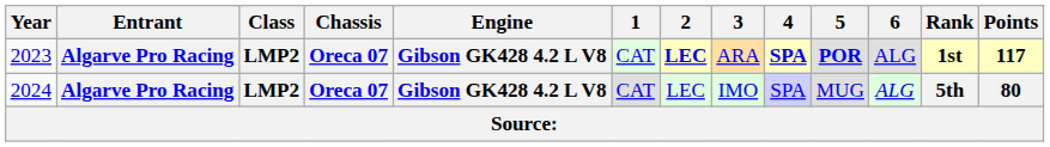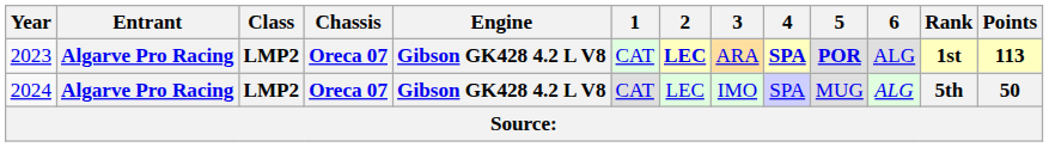2023 | Points: 117 -> 113
2024 | Points: 80 -> 50
